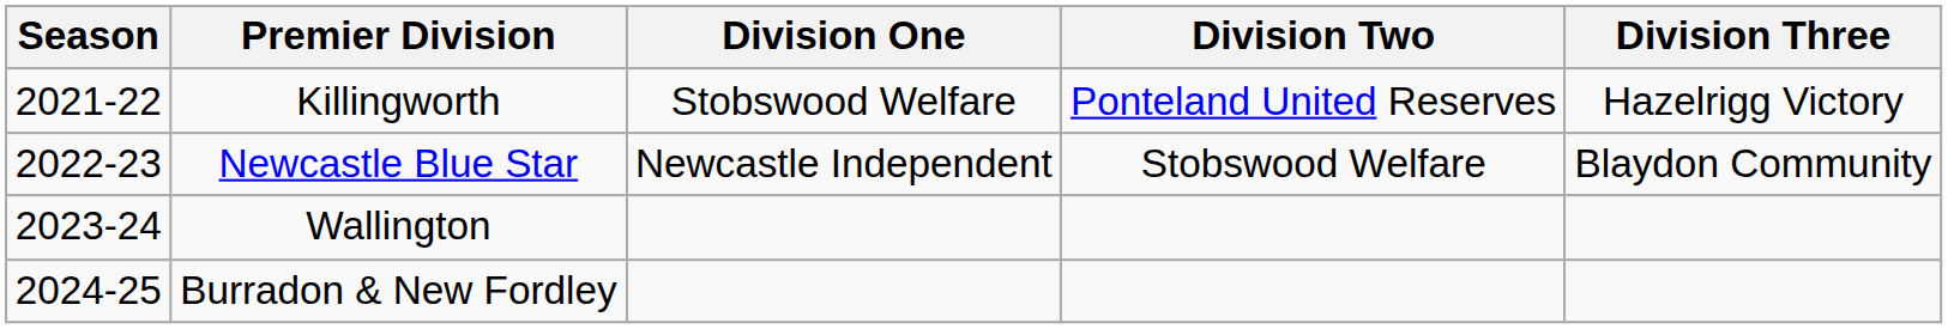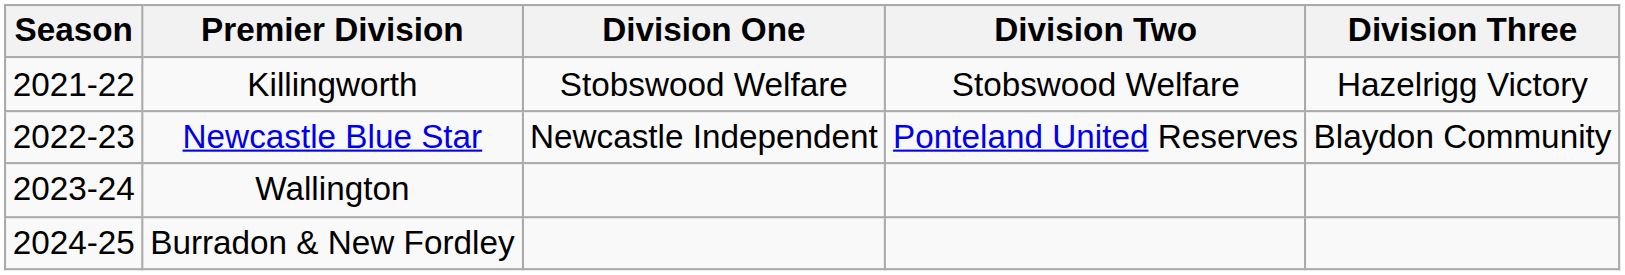Killingworth | Division Two: Ponteland United Reserves -> Stobswood Welfare
Newcastle Blue Star | Division Two: Stobswood Welfare -> Ponteland United Reserves
